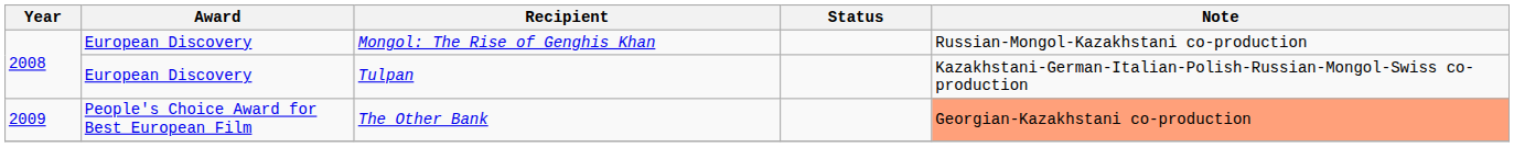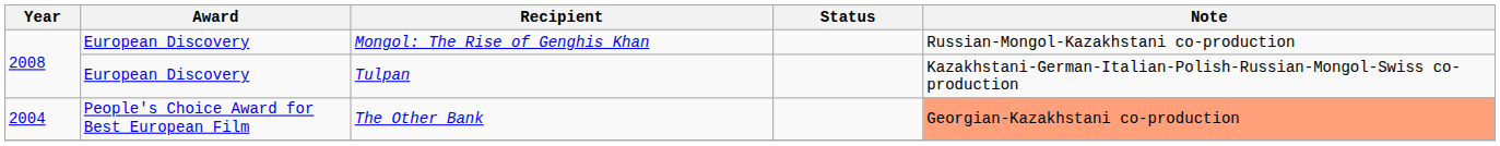The Other Bank | Year: 2009 -> 2004
